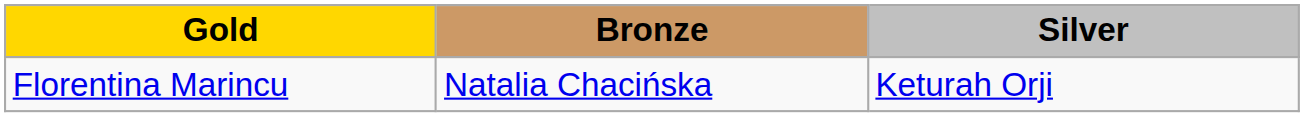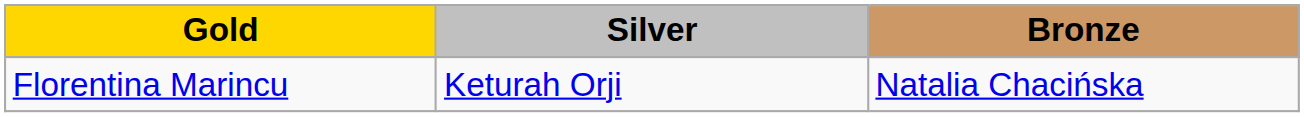columns swapped: Silver <-> Bronze
